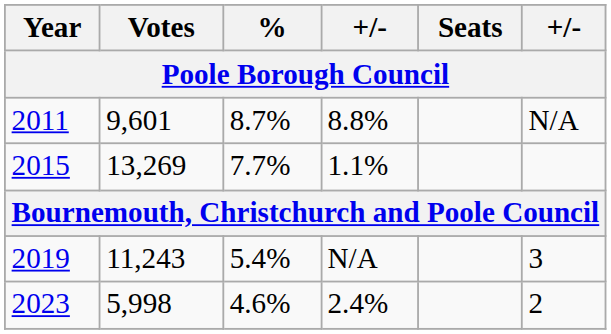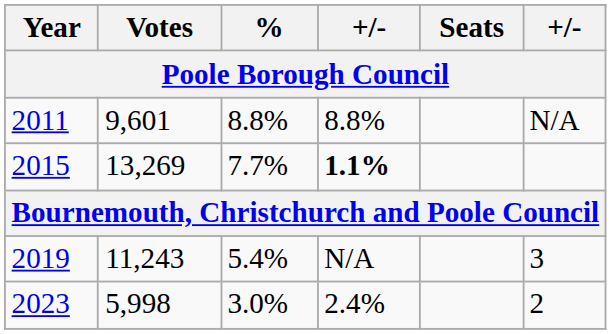2011 | %: 8.7% -> 8.8%
2015 | column 4: normal -> bold
2023 | %: 4.6% -> 3.0%
